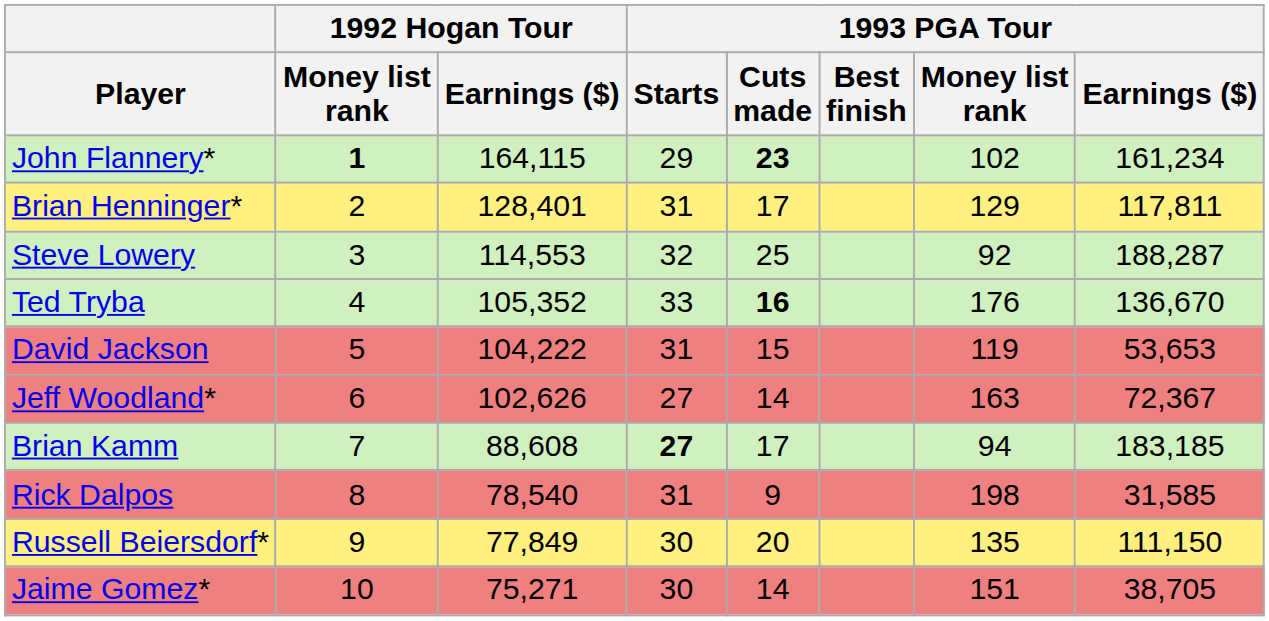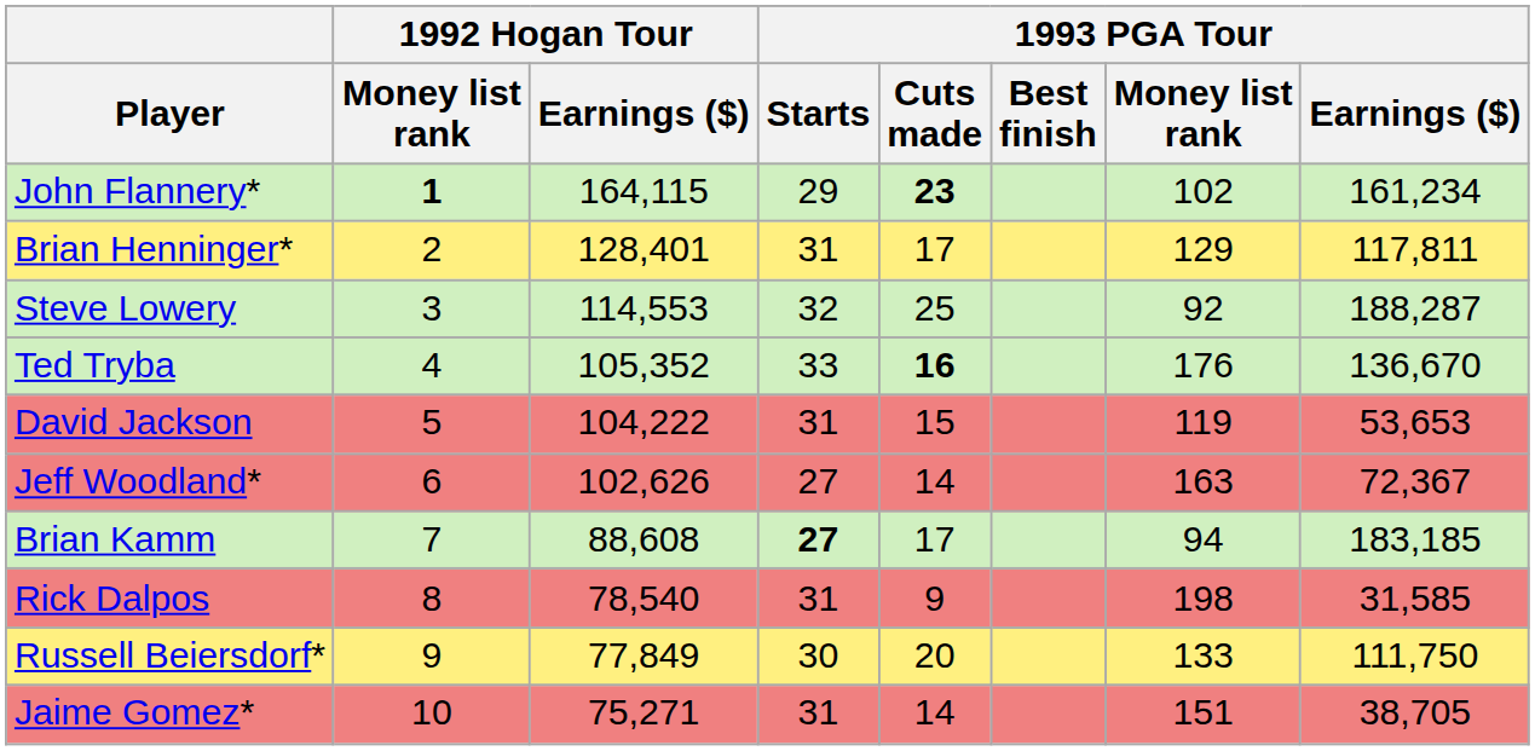Russell Beiersdorf* | 1993 PGA Tour / Money list rank: 135 -> 133
Russell Beiersdorf* | 1993 PGA Tour / Earnings ($): 111,150 -> 111,750
Jaime Gomez* | 1993 PGA Tour / Starts: 30 -> 31
